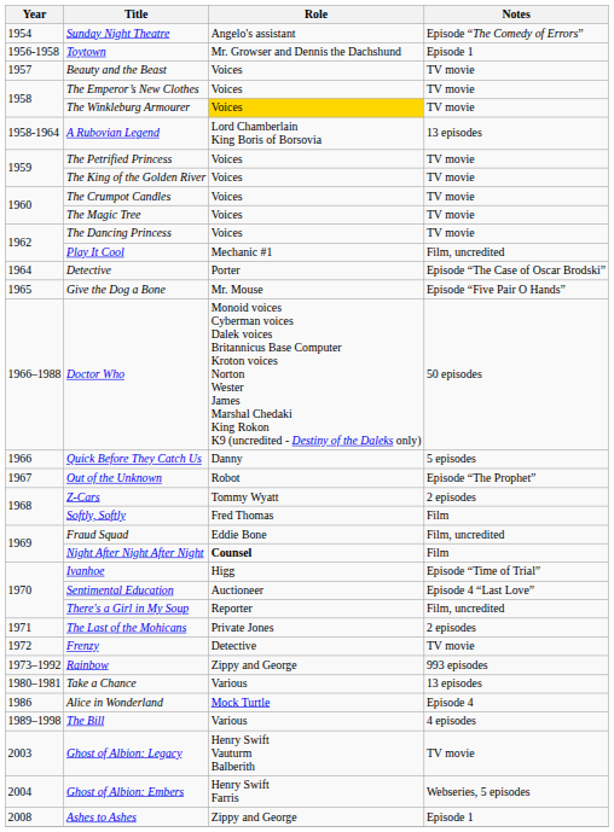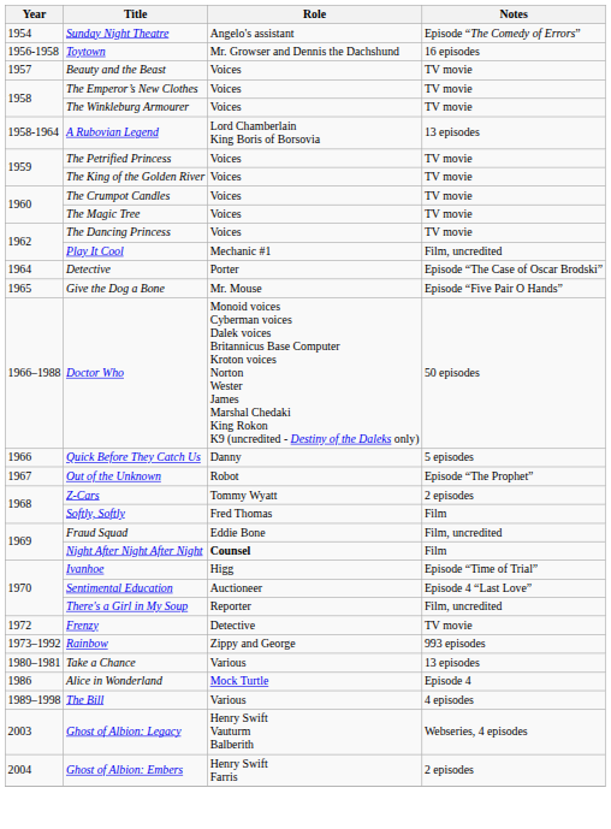Toytown | Notes: Episode 1 -> 16 episodes
The Winkleburg Armourer | Role: gold background -> no background
- row: 1971 | The Last of the Mohicans | Private Jones | 2 episodes
Ghost of Albion: Legacy | Notes: TV movie -> Webseries, 4 episodes
Ghost of Albion: Embers | Notes: Webseries, 5 episodes -> 2 episodes
- row: 2008 | Ashes to Ashes | Zippy and George | Episode 1
